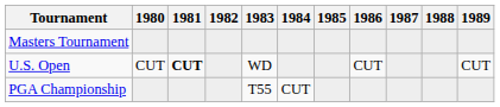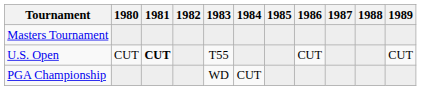U.S. Open | 1983: WD -> T55
PGA Championship | 1983: T55 -> WD
